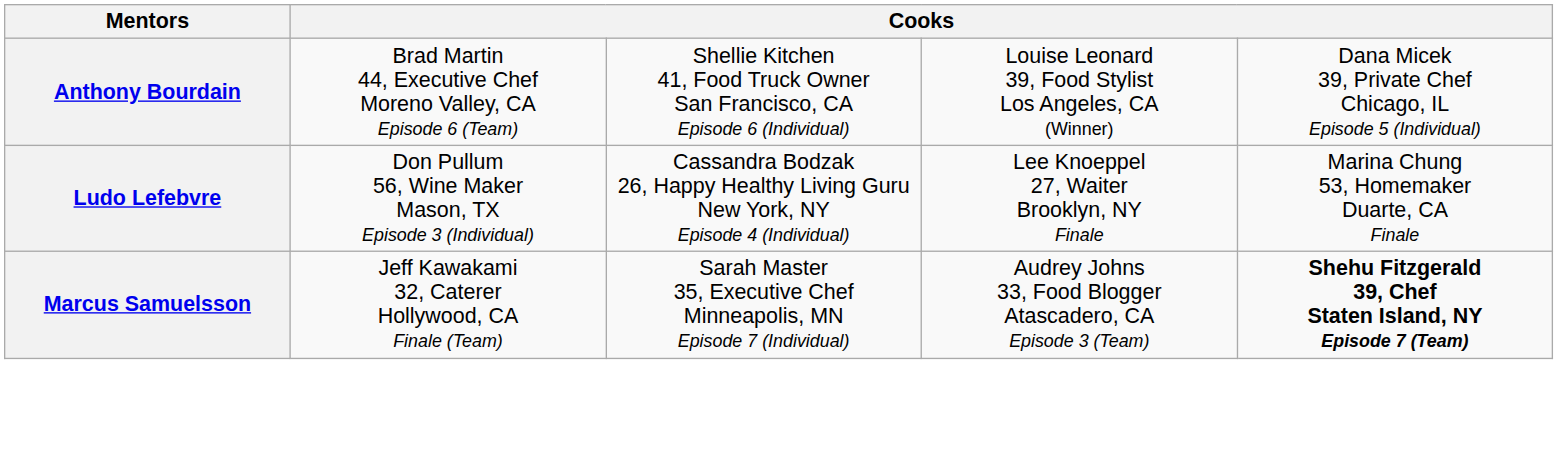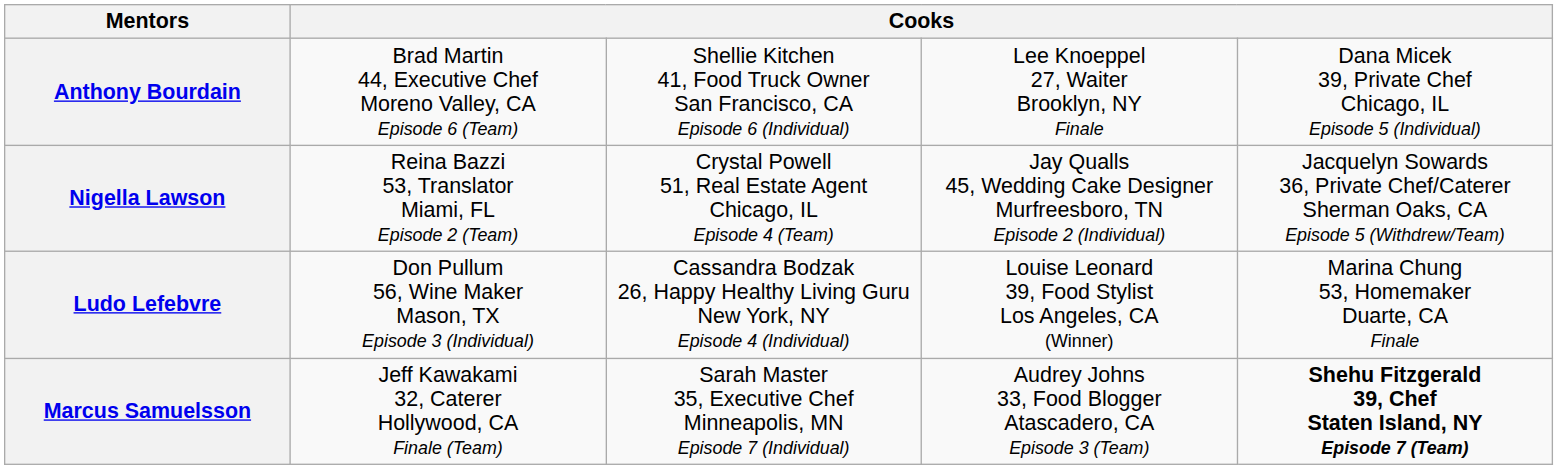Anthony Bourdain | column 4: Louise Leonard 39, Food Stylist Los Angeles, CA (Winner) -> Lee Knoeppel 27, Waiter Brooklyn, NY Finale
+ row: Nigella Lawson | Reina Bazzi 53, Translator Miami, FL Episode 2 (Team) | Crystal Powell 51, Real Estate Agent Chicago, IL Episode 4 (Team) | Jay Qualls 45, Wedding Cake Designer Murfreesboro, TN Episode 2 (Individual) | Jacquelyn Sowards 36, Private Chef/Caterer Sherman Oaks, CA Episode 5 (Withdrew/Team)
Ludo Lefebvre | column 4: Lee Knoeppel 27, Waiter Brooklyn, NY Finale -> Louise Leonard 39, Food Stylist Los Angeles, CA (Winner)
